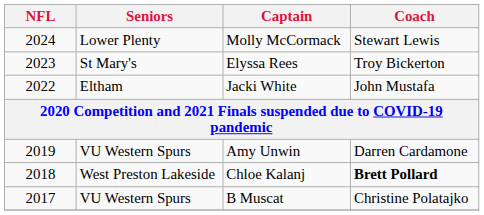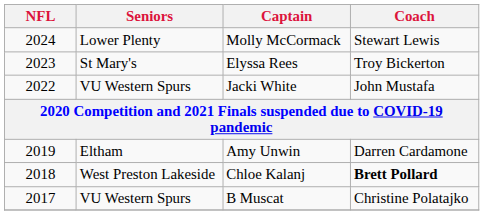Jacki White | Seniors: Eltham -> VU Western Spurs
Amy Unwin | Seniors: VU Western Spurs -> Eltham
